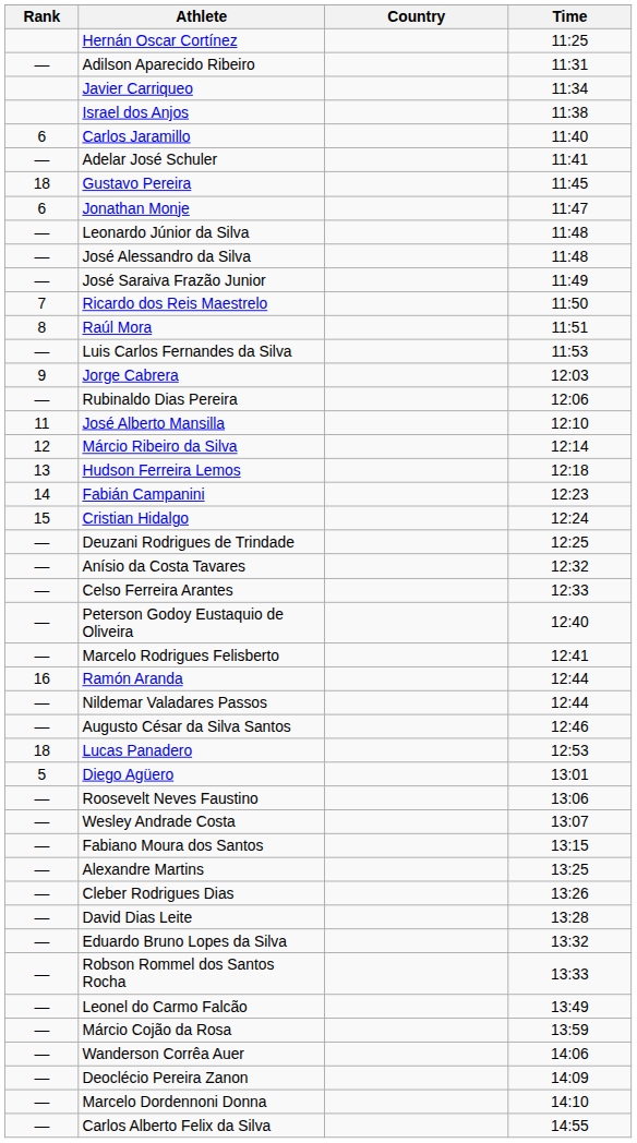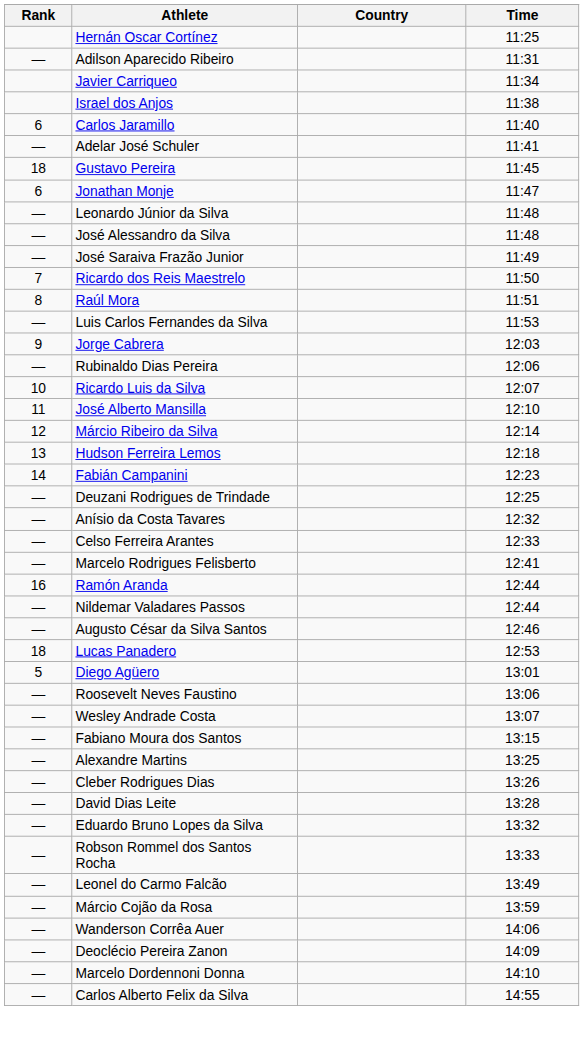+ row: 10 | Ricardo Luis da Silva | 12:07
- row: 15 | Cristian Hidalgo | 12:24
- row: — | Peterson Godoy Eustaquio de Oliveira | 12:40
